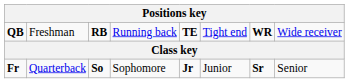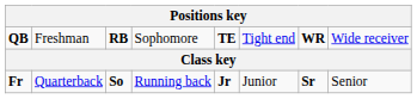QB | column 4: Running back -> Sophomore
Fr | column 4: Sophomore -> Running back
